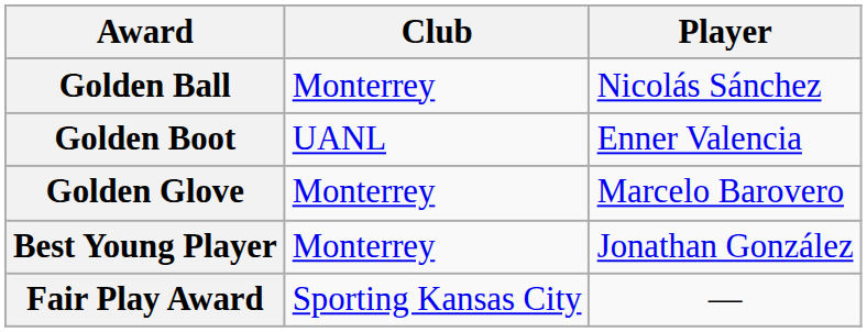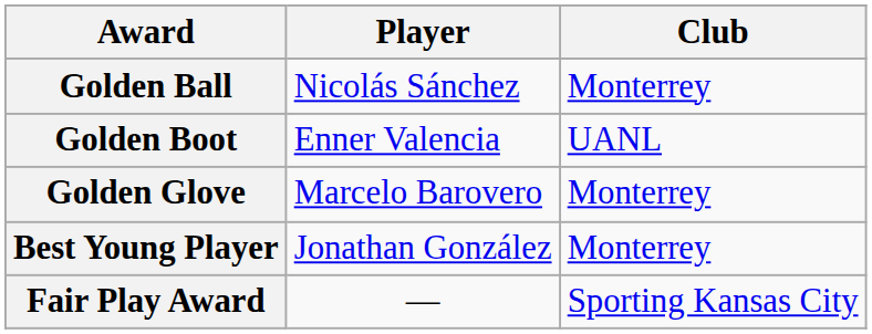columns swapped: Player <-> Club
